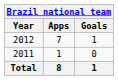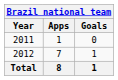rows swapped: 2011 <-> 2012
